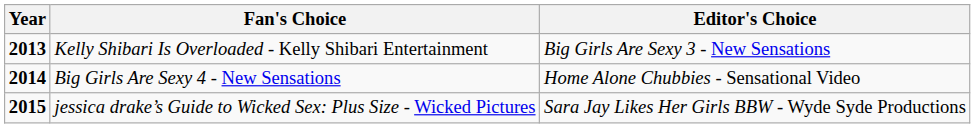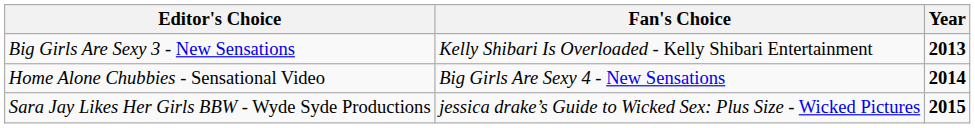columns swapped: Year <-> Editor's Choice
